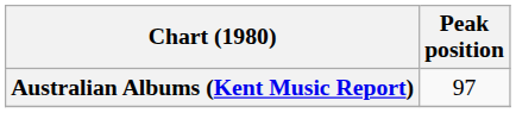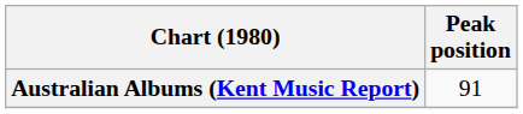Australian Albums (Kent Music Report) | Peak position: 97 -> 91
